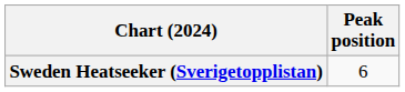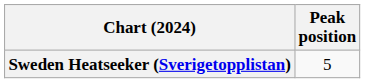Sweden Heatseeker (Sverigetopplistan) | Peak position: 6 -> 5
